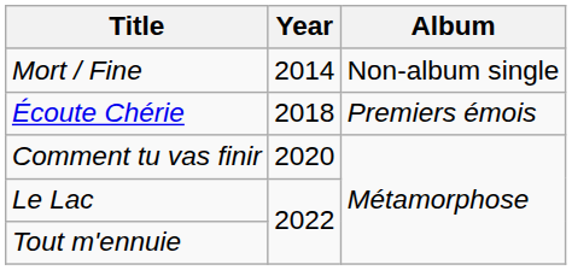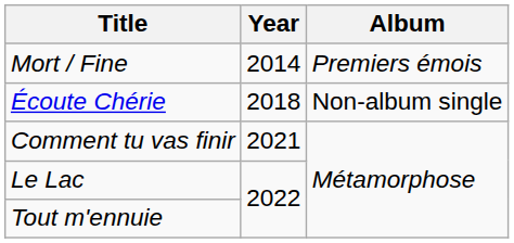Mort / Fine | Album: Non-album single -> Premiers émois
Écoute Chérie | Album: Premiers émois -> Non-album single
Comment tu vas finir | Year: 2020 -> 2021
